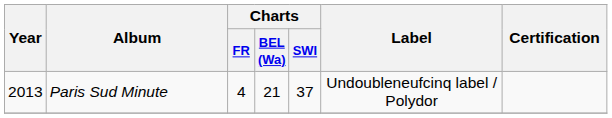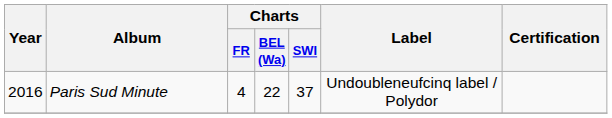Paris Sud Minute | Year: 2013 -> 2016
Paris Sud Minute | Charts / BEL (Wa): 21 -> 22
